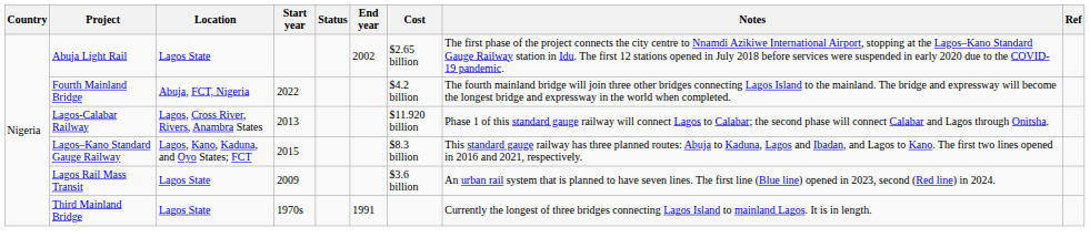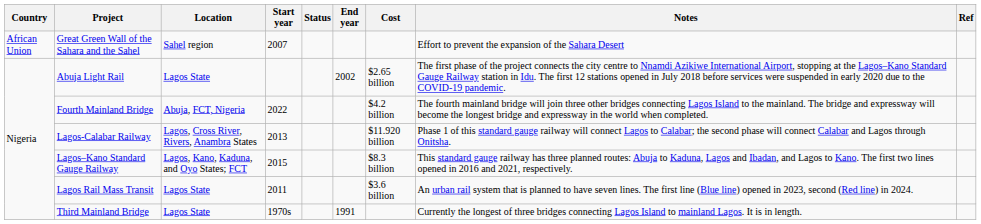+ row: African Union | Great Green Wall of the Sahara and the Sahel | Sahel region | 2007 | Effort to prevent the expansion of the Sahara Desert
Lagos Rail Mass Transit | Start year: 2009 -> 2011
